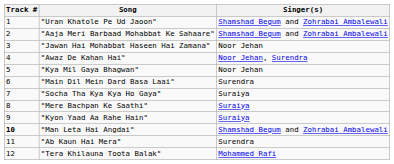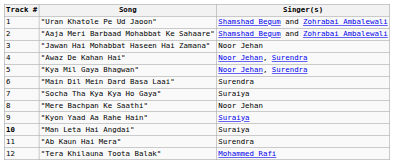"Kya Mil Gaya Bhagwan" | Singer(s): Noor Jehan -> Noor Jehan, Surendra
"Mere Bachpan Ke Saathi" | Singer(s): Suraiya -> Noor Jehan
"Man Leta Hai Angdai" | Singer(s): Shamshad Begum and Zohrabai Ambalewali -> Suraiya
